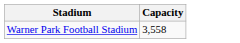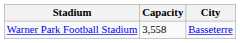+ column: City | Basseterre
